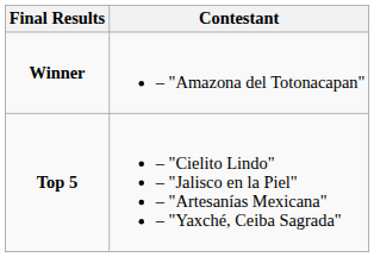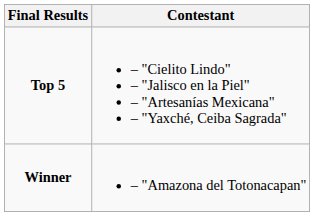rows swapped: Winner <-> Top 5
